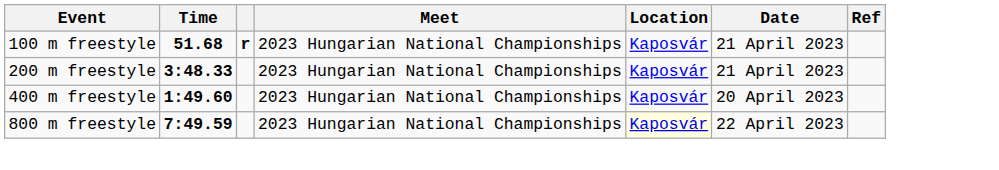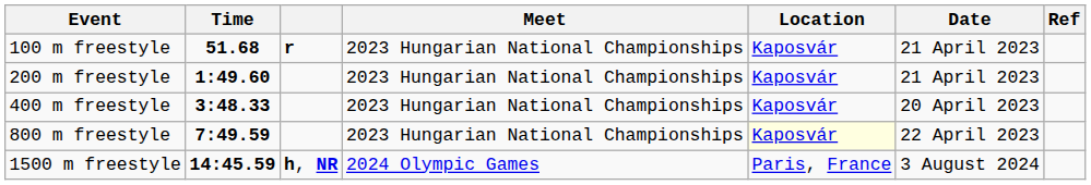200 m freestyle | Time: 3:48.33 -> 1:49.60
400 m freestyle | Time: 1:49.60 -> 3:48.33
+ row: 1500 m freestyle | 14:45.59 | h, NR | 2024 Olympic Games | Paris, France | 3 August 2024
